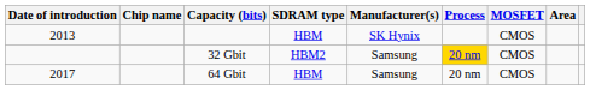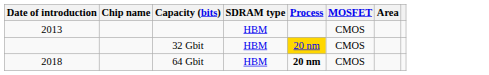- column: Manufacturer(s) | SK Hynix | Samsung | Samsung
32 Gbit | SDRAM type: HBM2 -> HBM
64 Gbit | Date of introduction: 2017 -> 2018
64 Gbit | Process: normal -> bold
